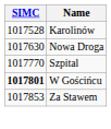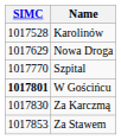Nowa Droga | SIMC: 1017630 -> 1017629
+ row: 1017830 | Za Karczmą
